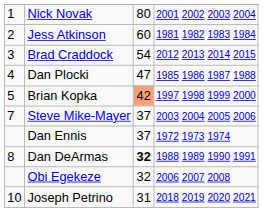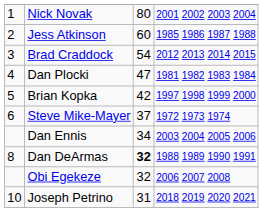Jess Atkinson | column 4: 1981 1982 1983 1984 -> 1985 1986 1987 1988
Dan Plocki | column 4: 1985 1986 1987 1988 -> 1981 1982 1983 1984
Brian Kopka | column 3: lightsalmon background -> no background
Steve Mike-Mayer | column 1: 7 -> 6
Steve Mike-Mayer | column 4: 2003 2004 2005 2006 -> 1972 1973 1974
Dan Ennis | column 3: 37 -> 34
Dan Ennis | column 4: 1972 1973 1974 -> 2003 2004 2005 2006
